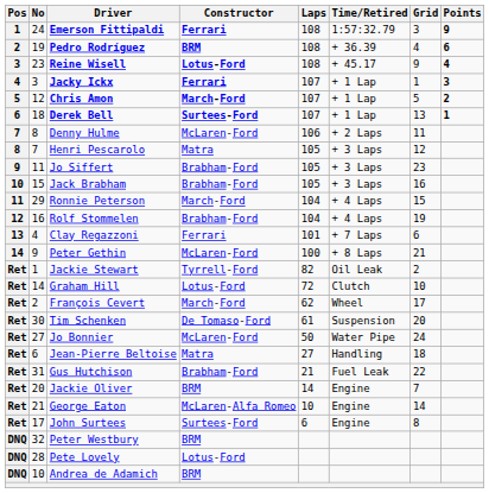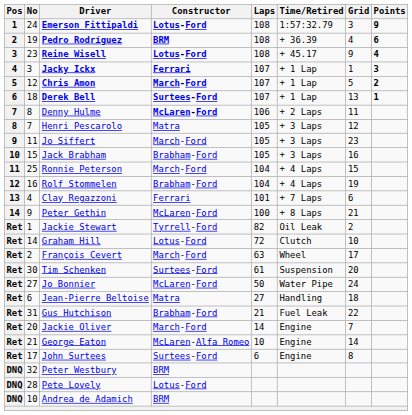Emerson Fittipaldi | Constructor: Ferrari -> Lotus-Ford
Denny Hulme | Constructor: normal -> bold
Jo Siffert | Constructor: Brabham-Ford -> March-Ford
Ronnie Peterson | No: 29 -> 25
François Cevert | Laps: 62 -> 63
Tim Schenken | Constructor: De Tomaso-Ford -> Surtees-Ford
Jackie Oliver | Constructor: BRM -> March-Ford
